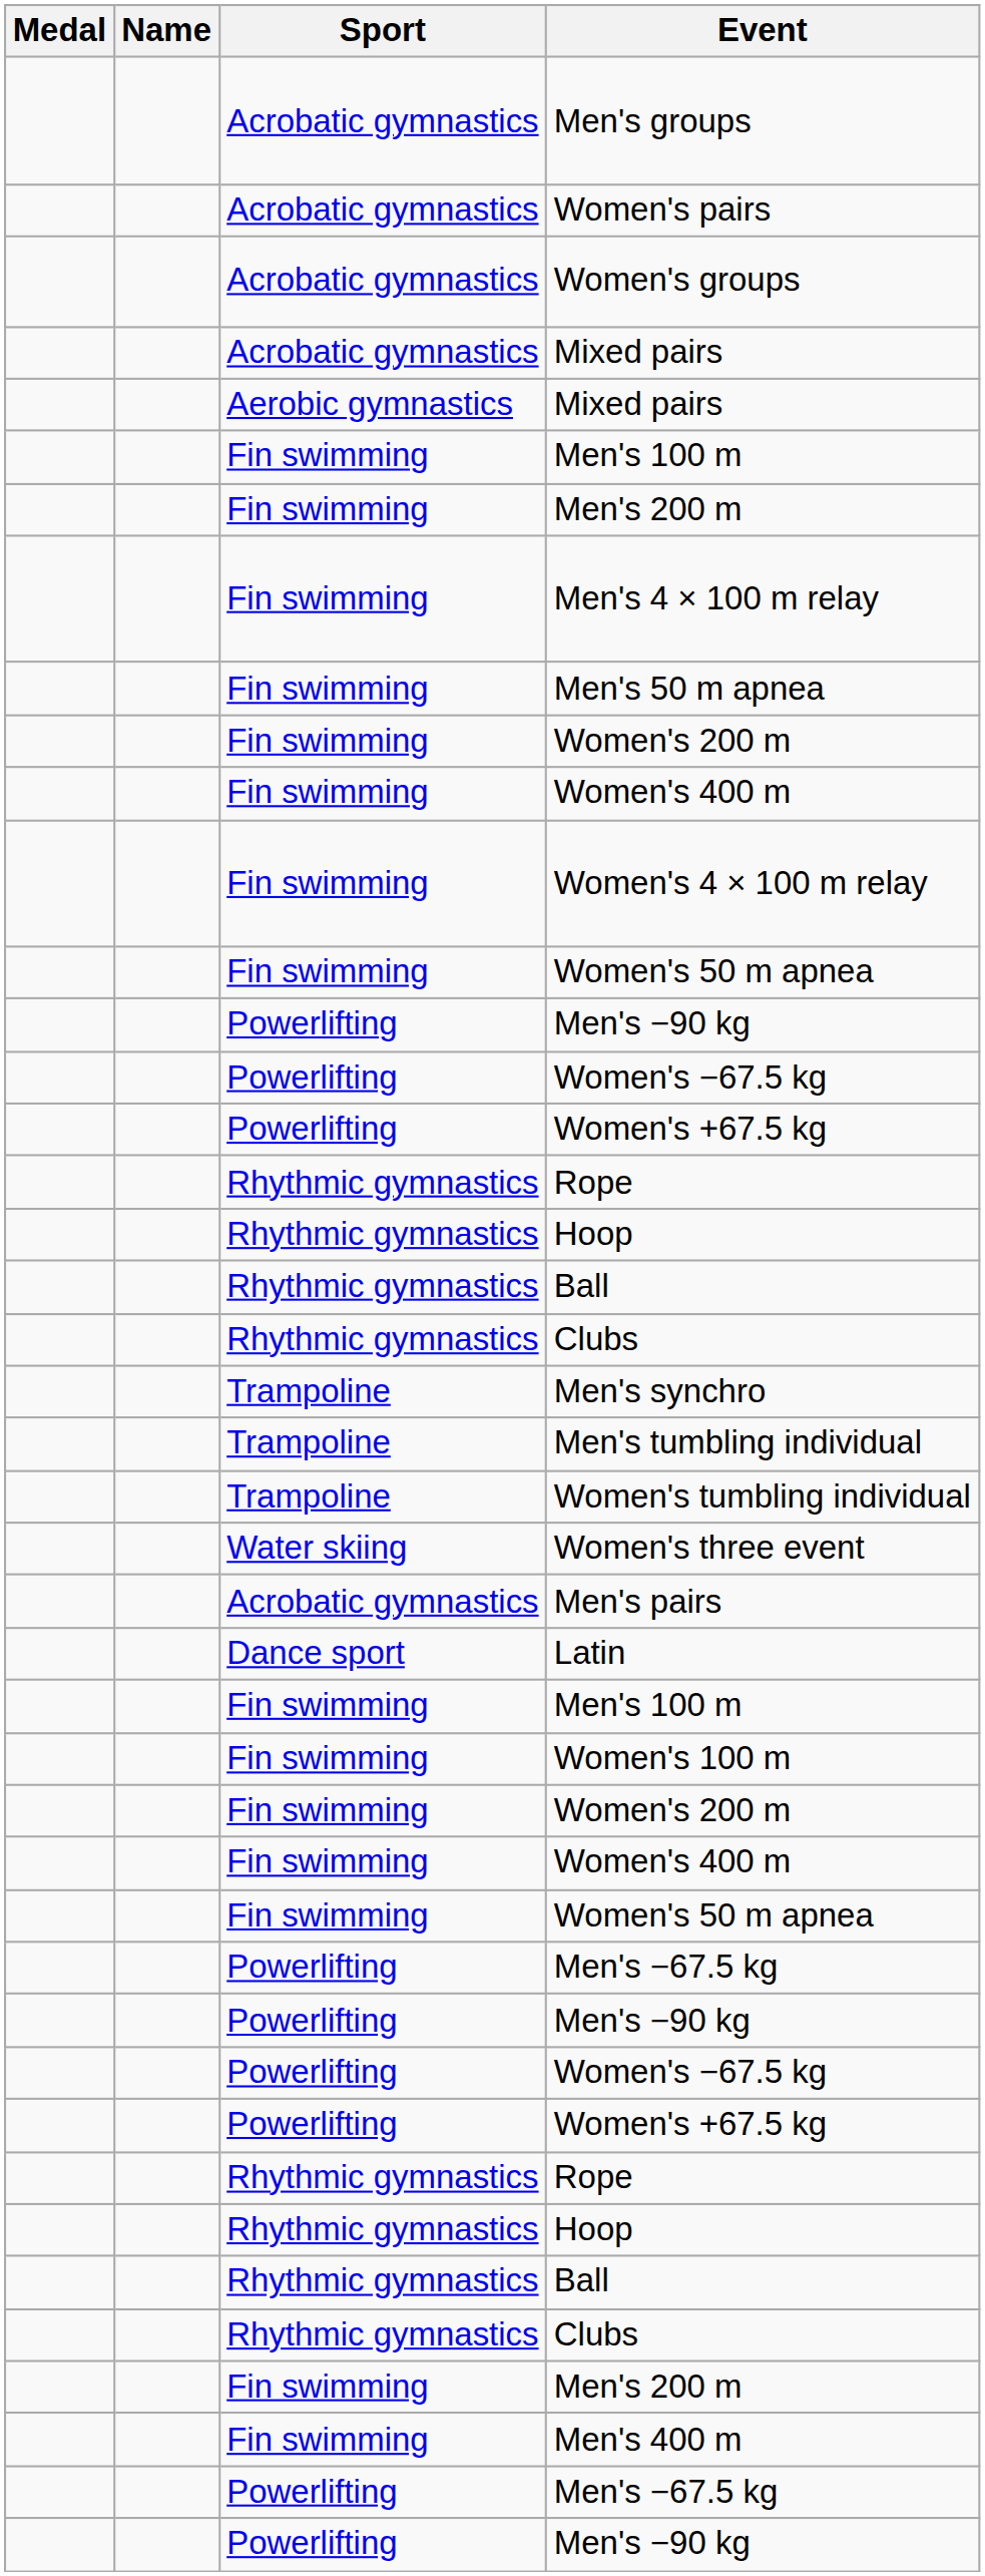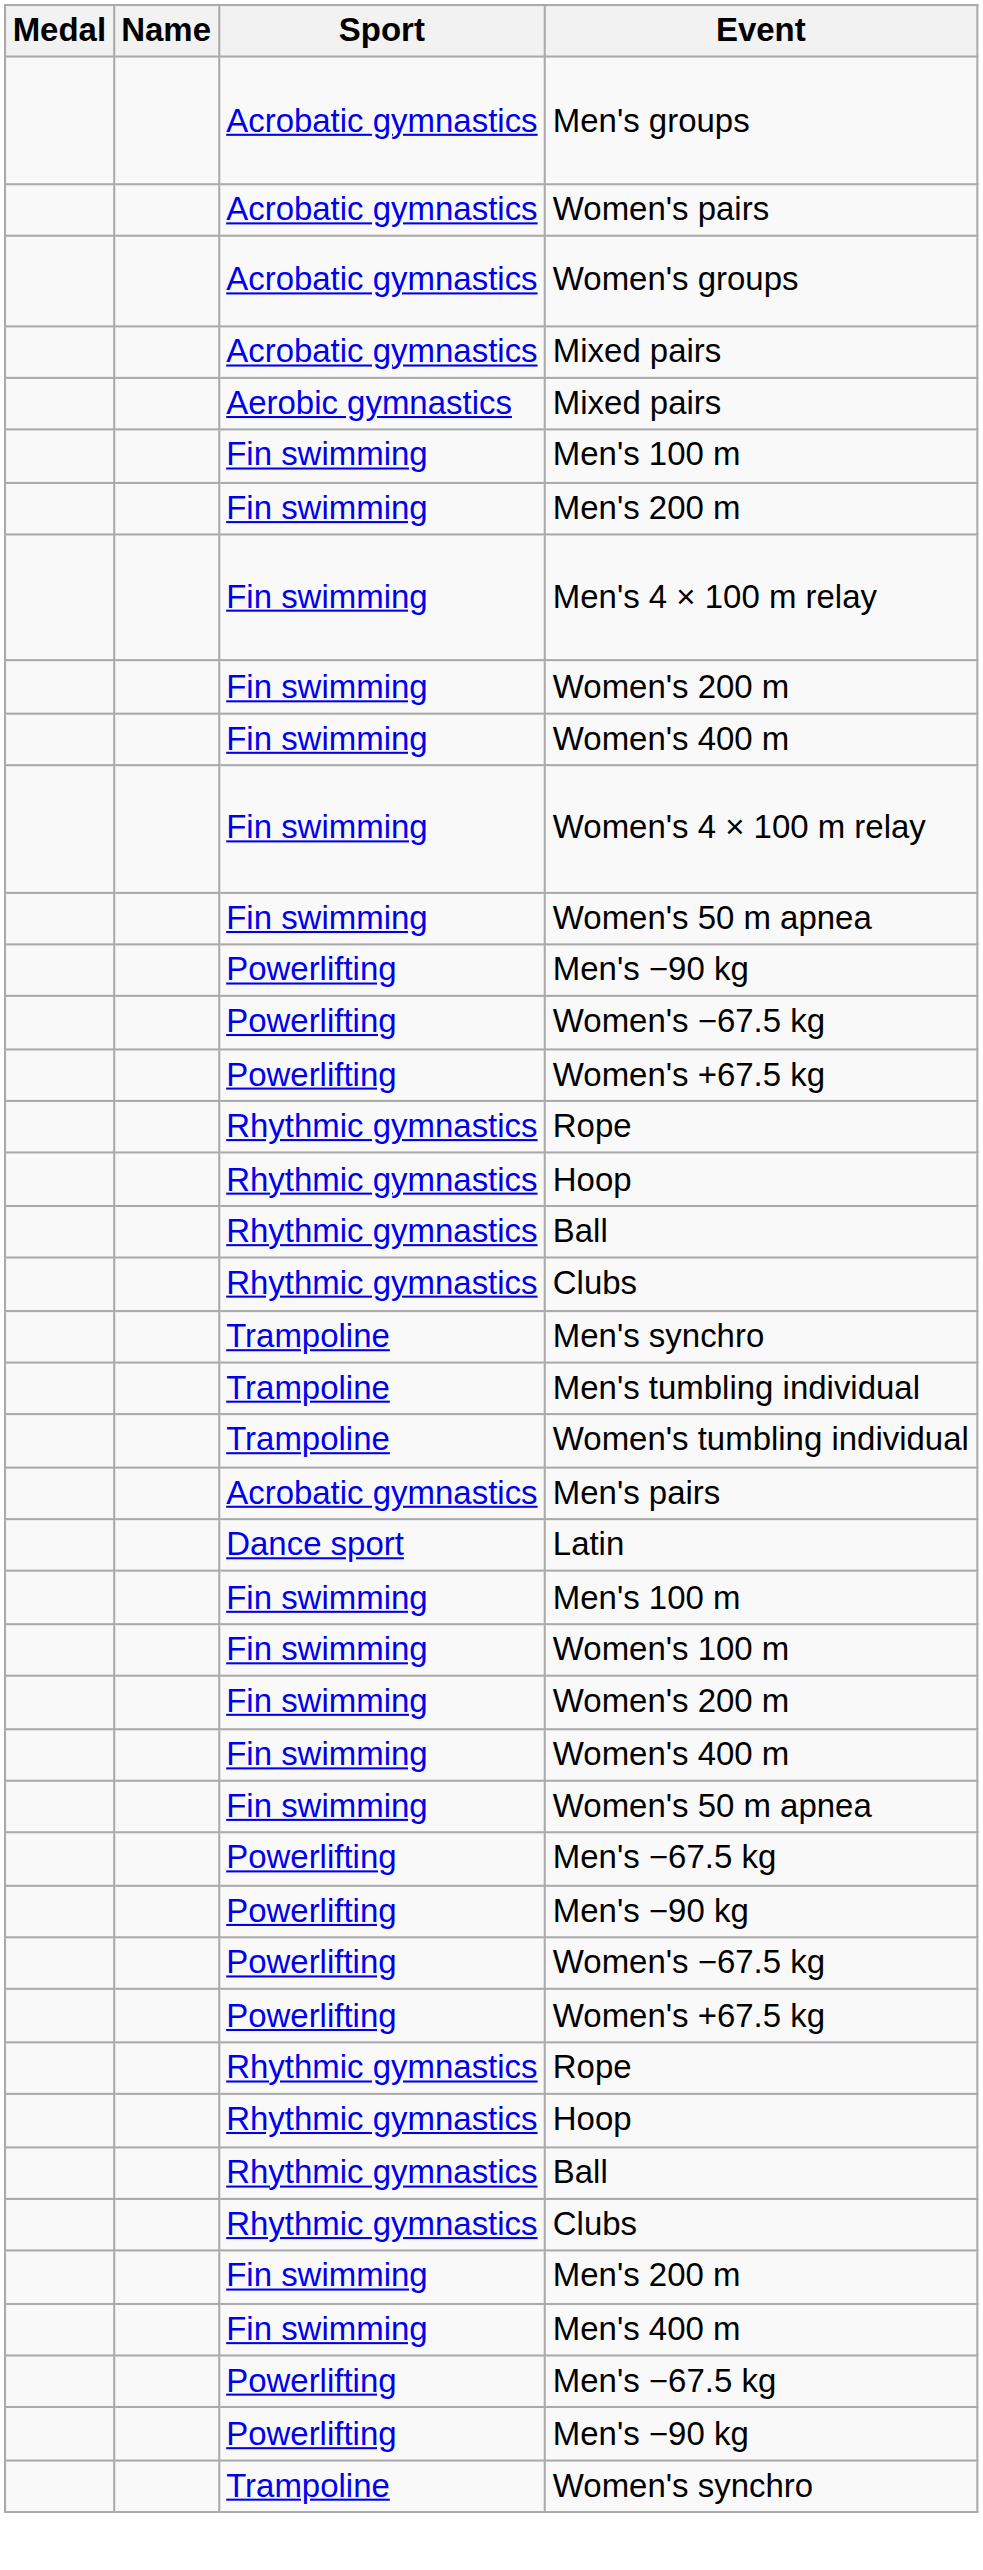- row: Fin swimming | Men's 50 m apnea
- row: Water skiing | Women's three event
+ row: Trampoline | Women's synchro
